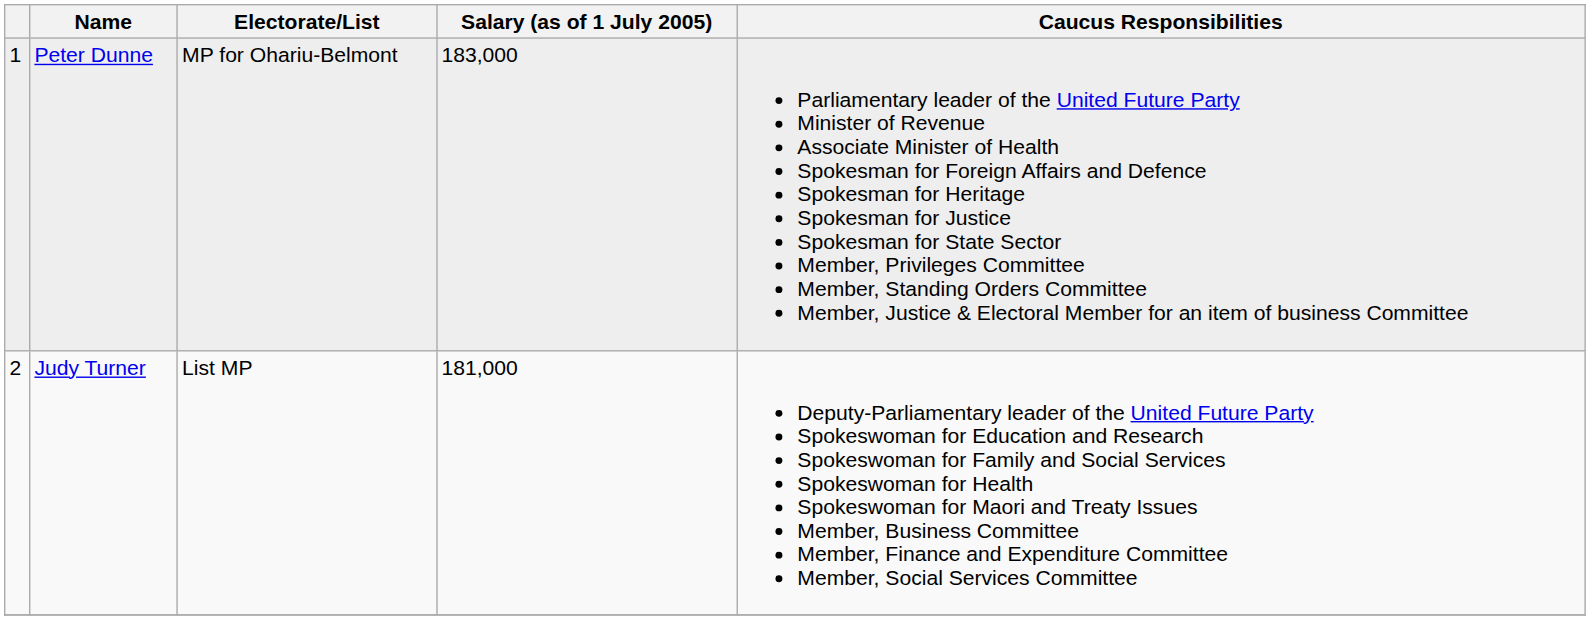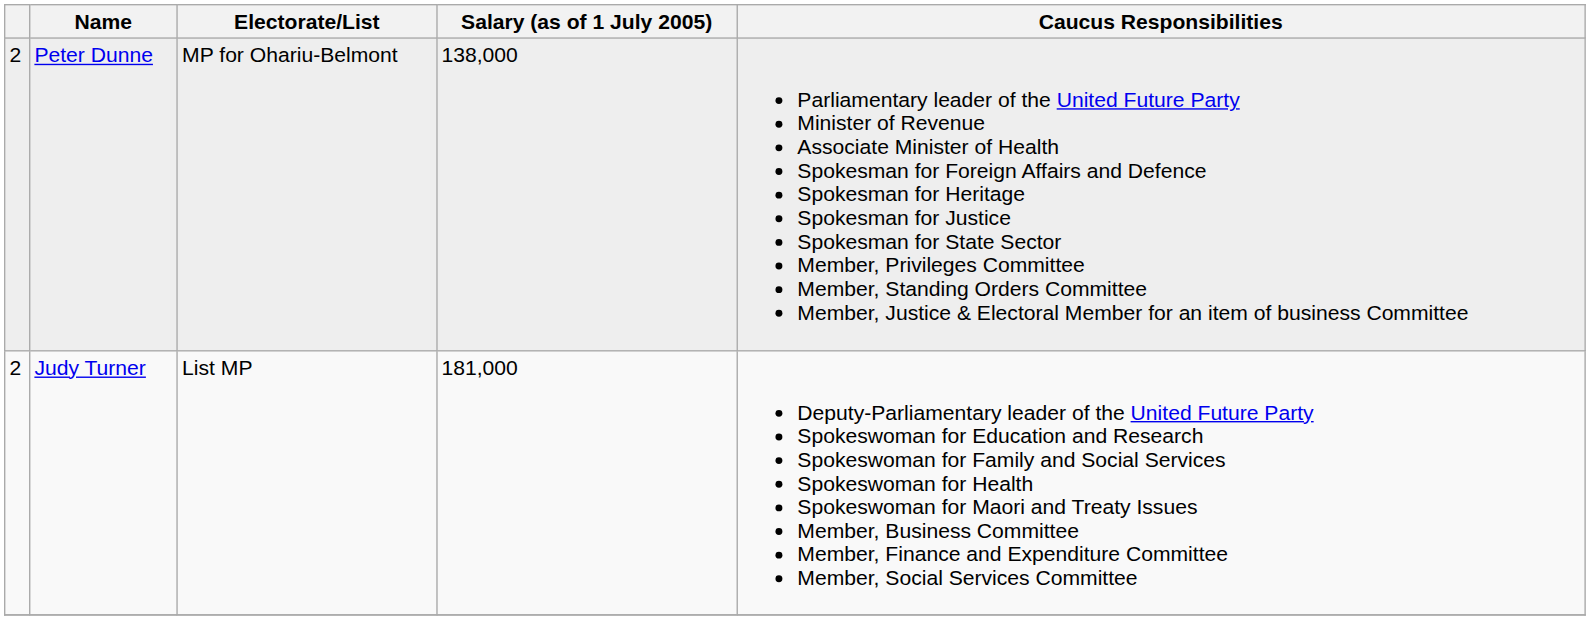Peter Dunne | column 1: 1 -> 2
Peter Dunne | Salary (as of 1 July 2005): 183,000 -> 138,000
